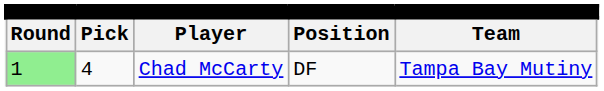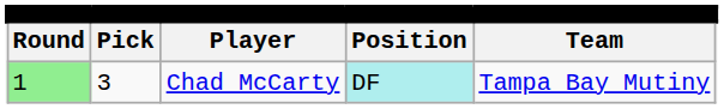Chad McCarty | column 2: 4 -> 3
Chad McCarty | column 4: no background -> paleturquoise background
